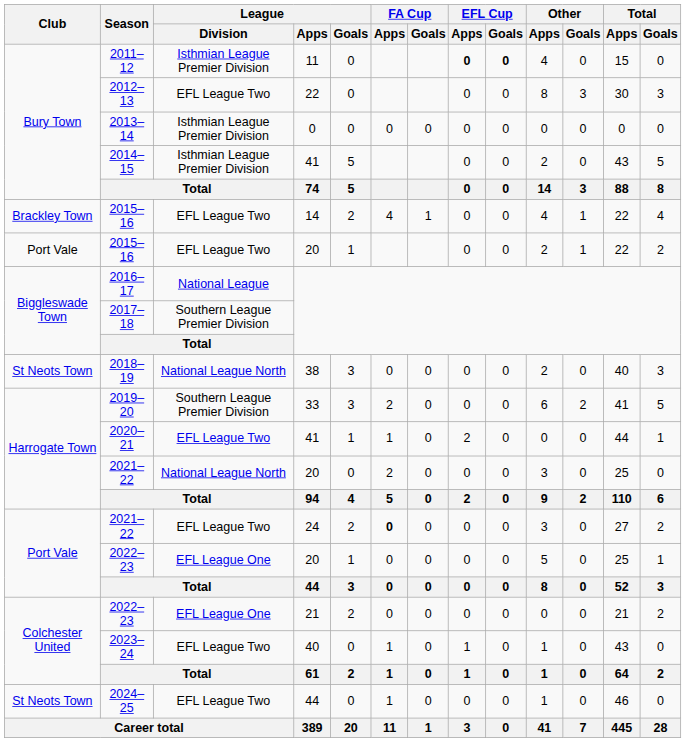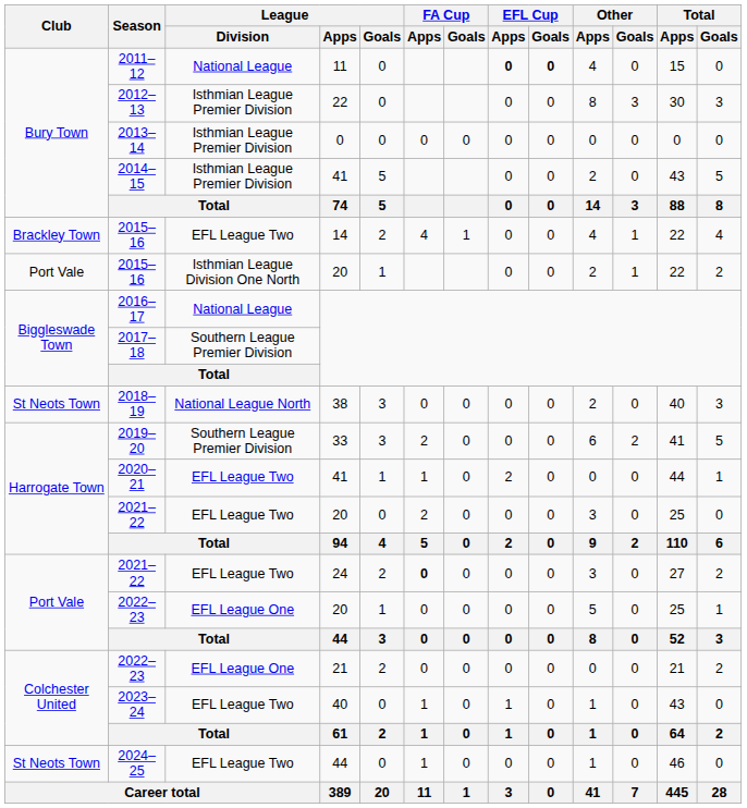2011–12 | League / Division: Isthmian League Premier Division -> National League
2012–13 | League / Division: EFL League Two -> Isthmian League Premier Division
2015–16 / 20 | League / Division: EFL League Two -> Isthmian League Division One North
2021–22 / 20 | League / Division: National League North -> EFL League Two
